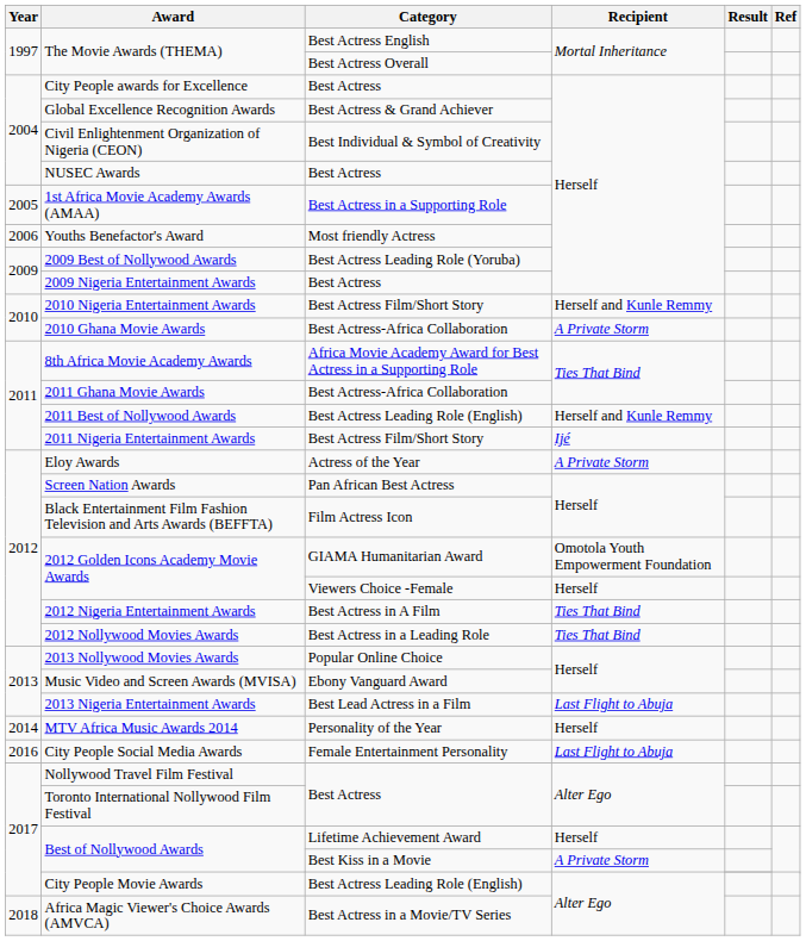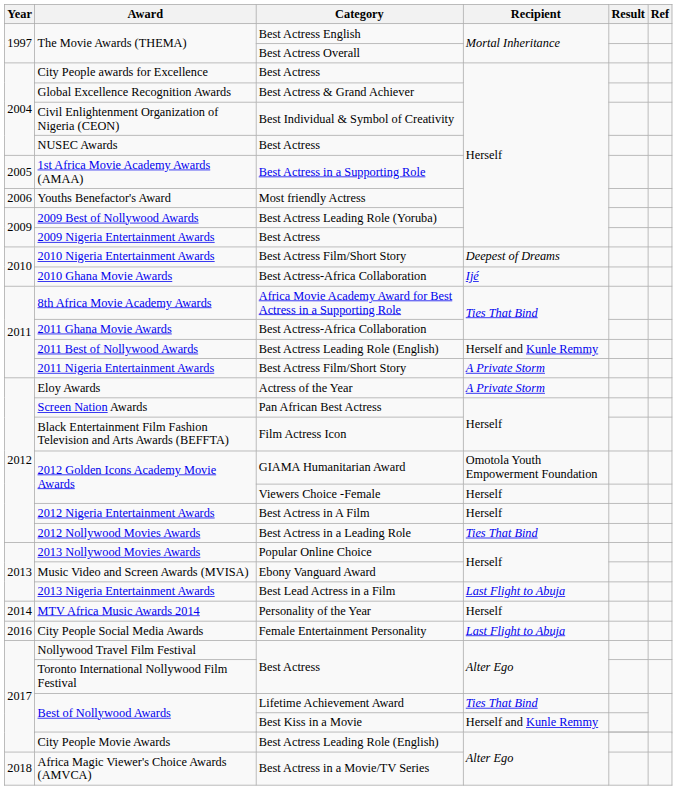2010 Nigeria Entertainment Awards | Recipient: Herself and Kunle Remmy -> Deepest of Dreams
2010 Ghana Movie Awards | Recipient: A Private Storm -> Ijé
2011 Nigeria Entertainment Awards | Recipient: Ijé -> A Private Storm
2012 Nigeria Entertainment Awards | Recipient: Ties That Bind -> Herself
Best of Nollywood Awards / Lifetime Achievement Award | Recipient: Herself -> Ties That Bind
Best of Nollywood Awards / Best Kiss in a Movie | Recipient: A Private Storm -> Herself and Kunle Remmy
